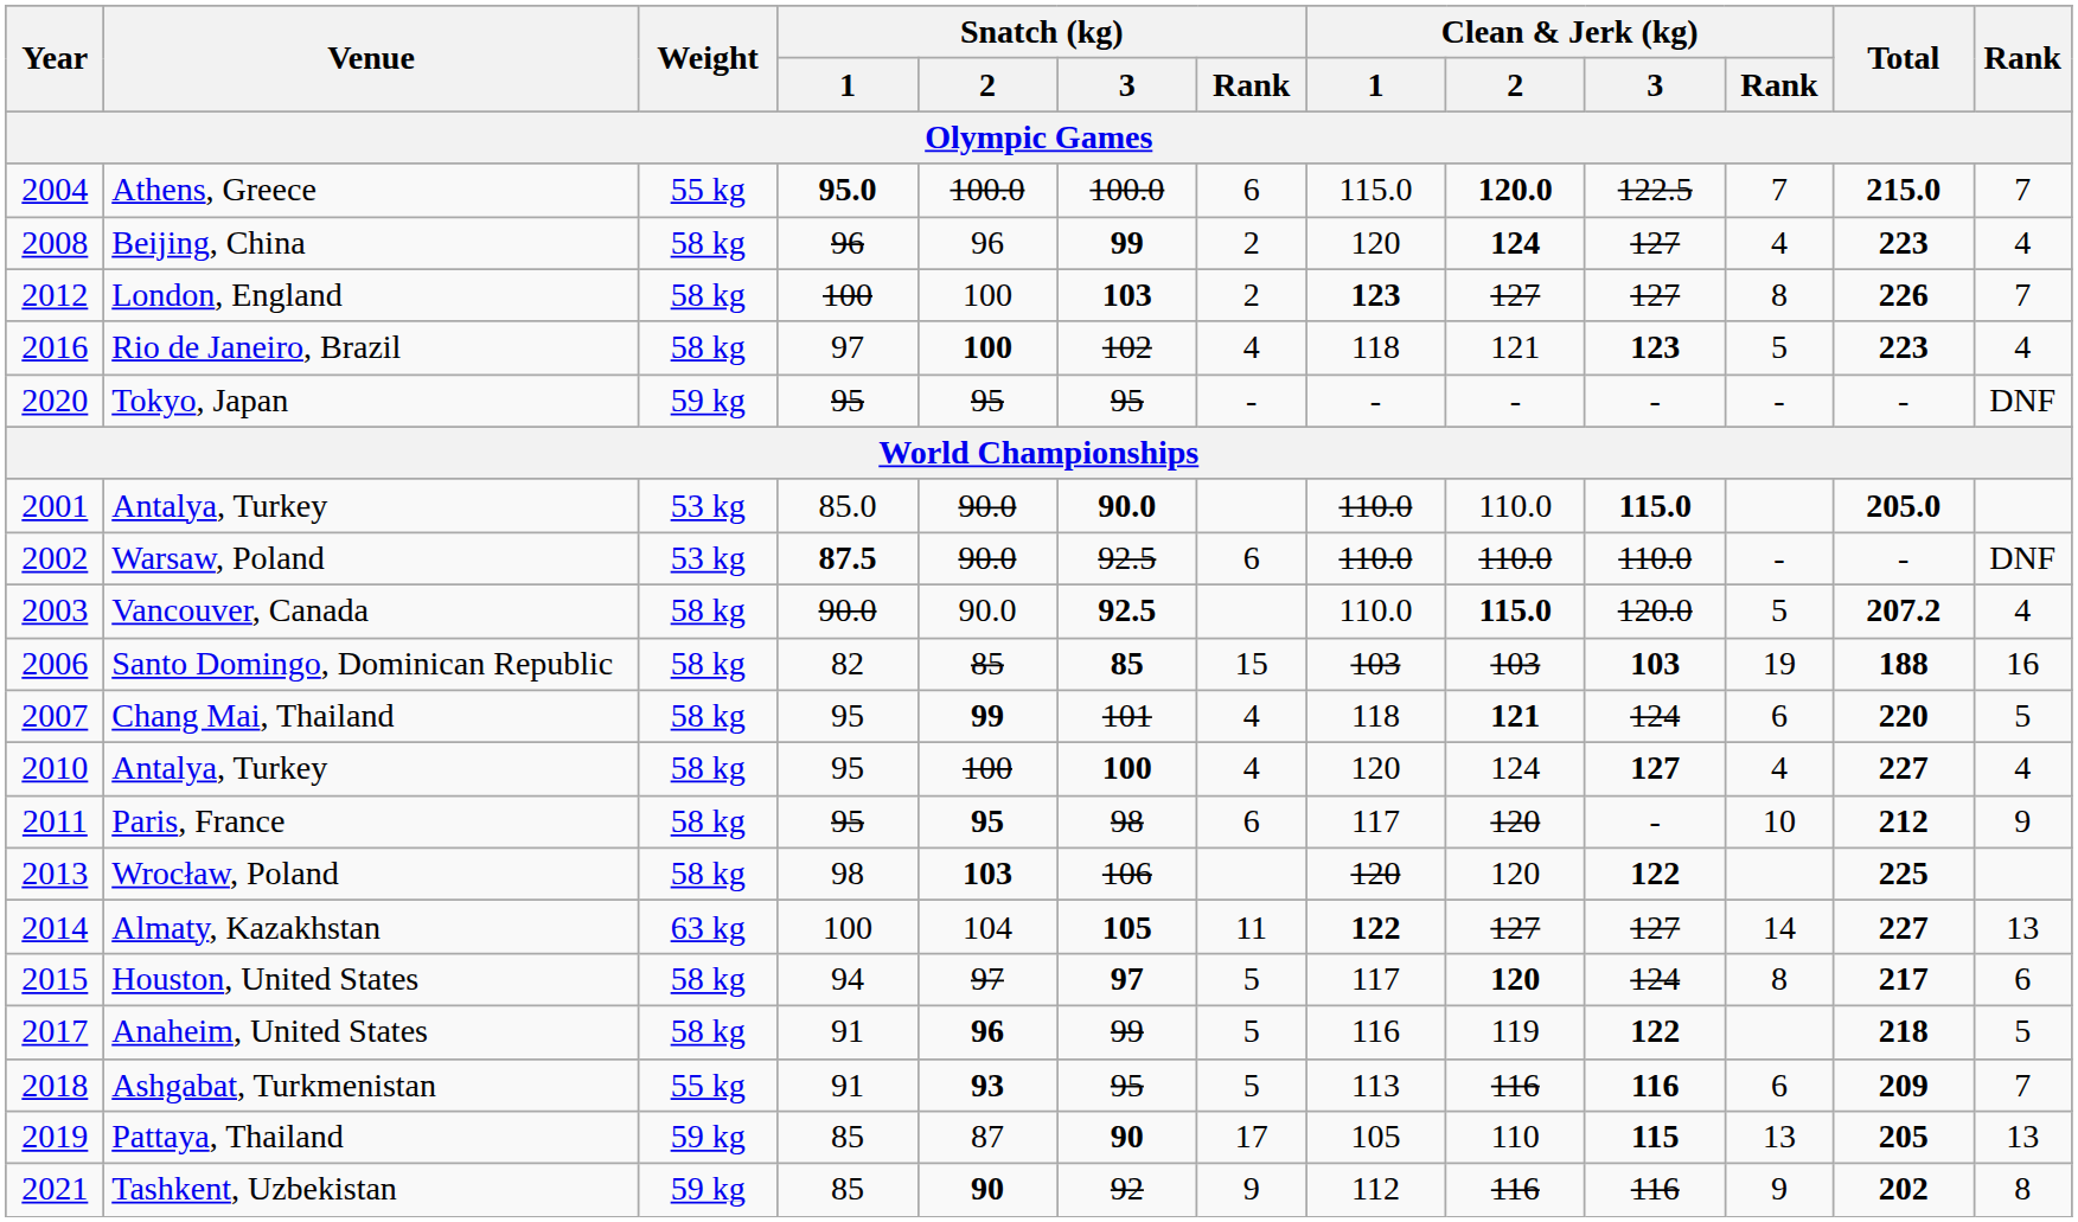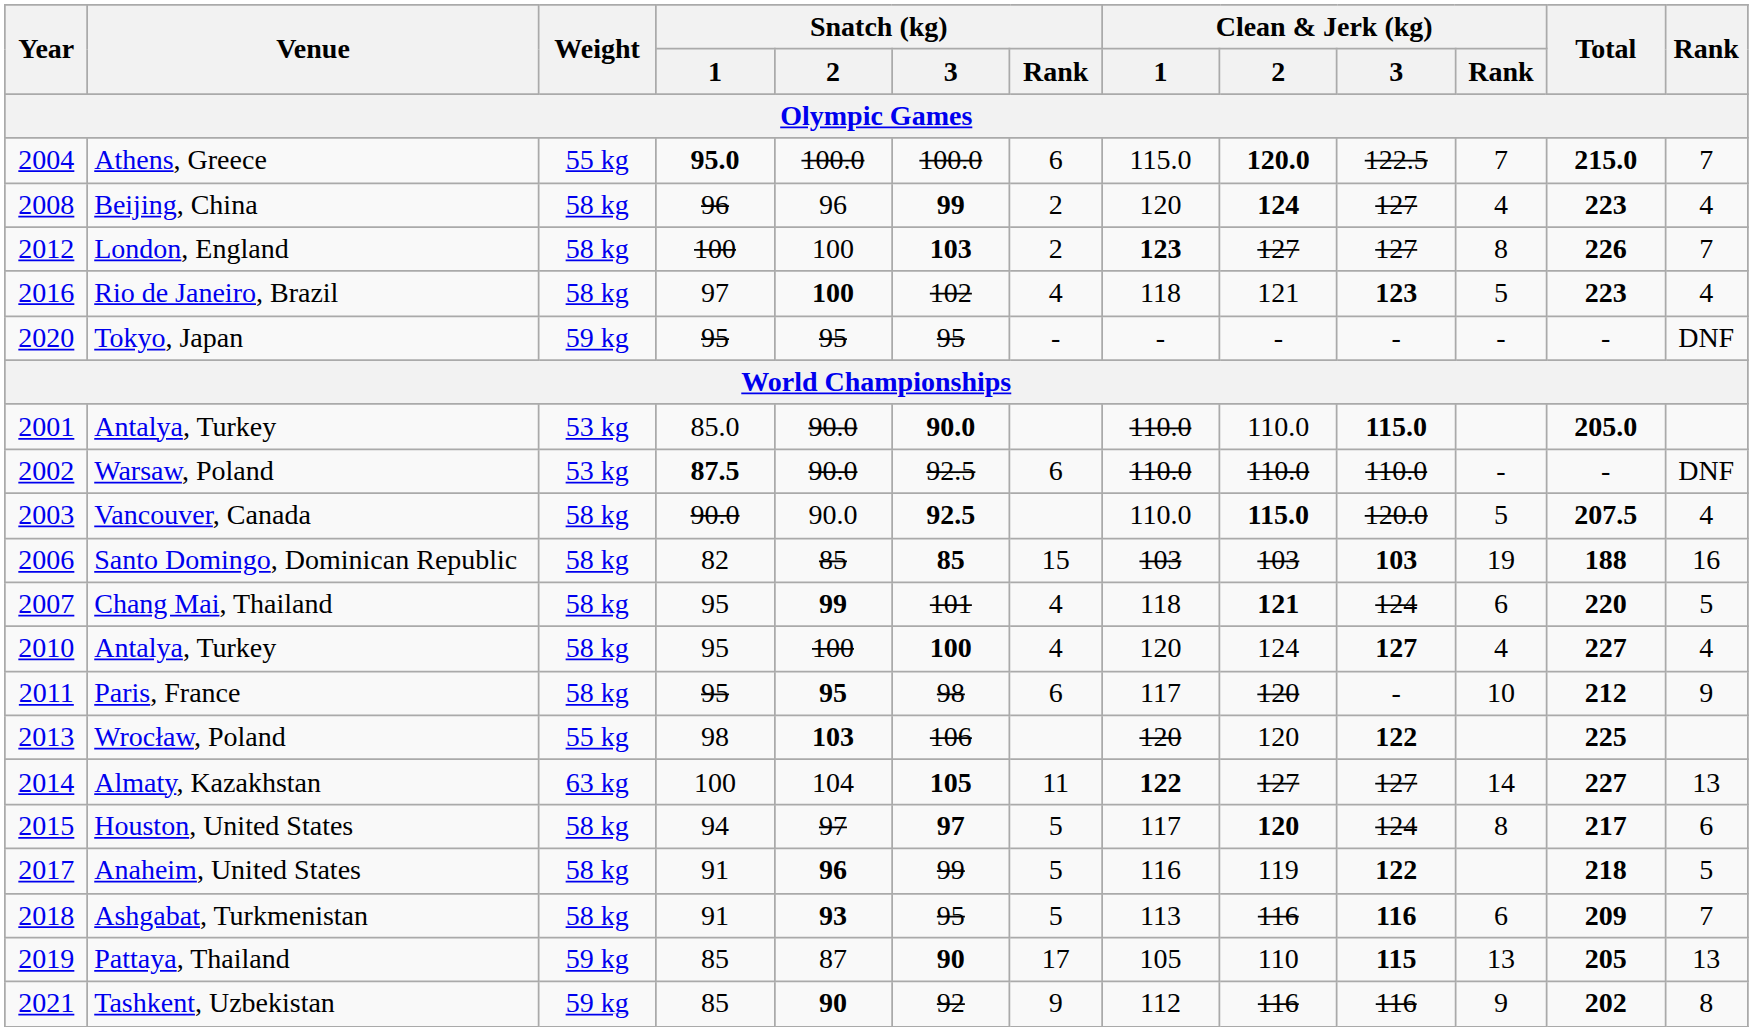Vancouver, Canada | Total: 207.2 -> 207.5
Wrocław, Poland | Weight: 58 kg -> 55 kg
Ashgabat, Turkmenistan | Weight: 55 kg -> 58 kg
